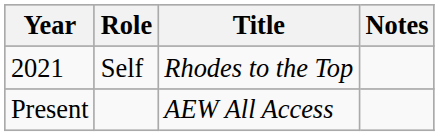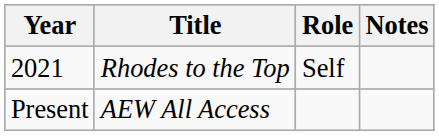columns swapped: Title <-> Role
